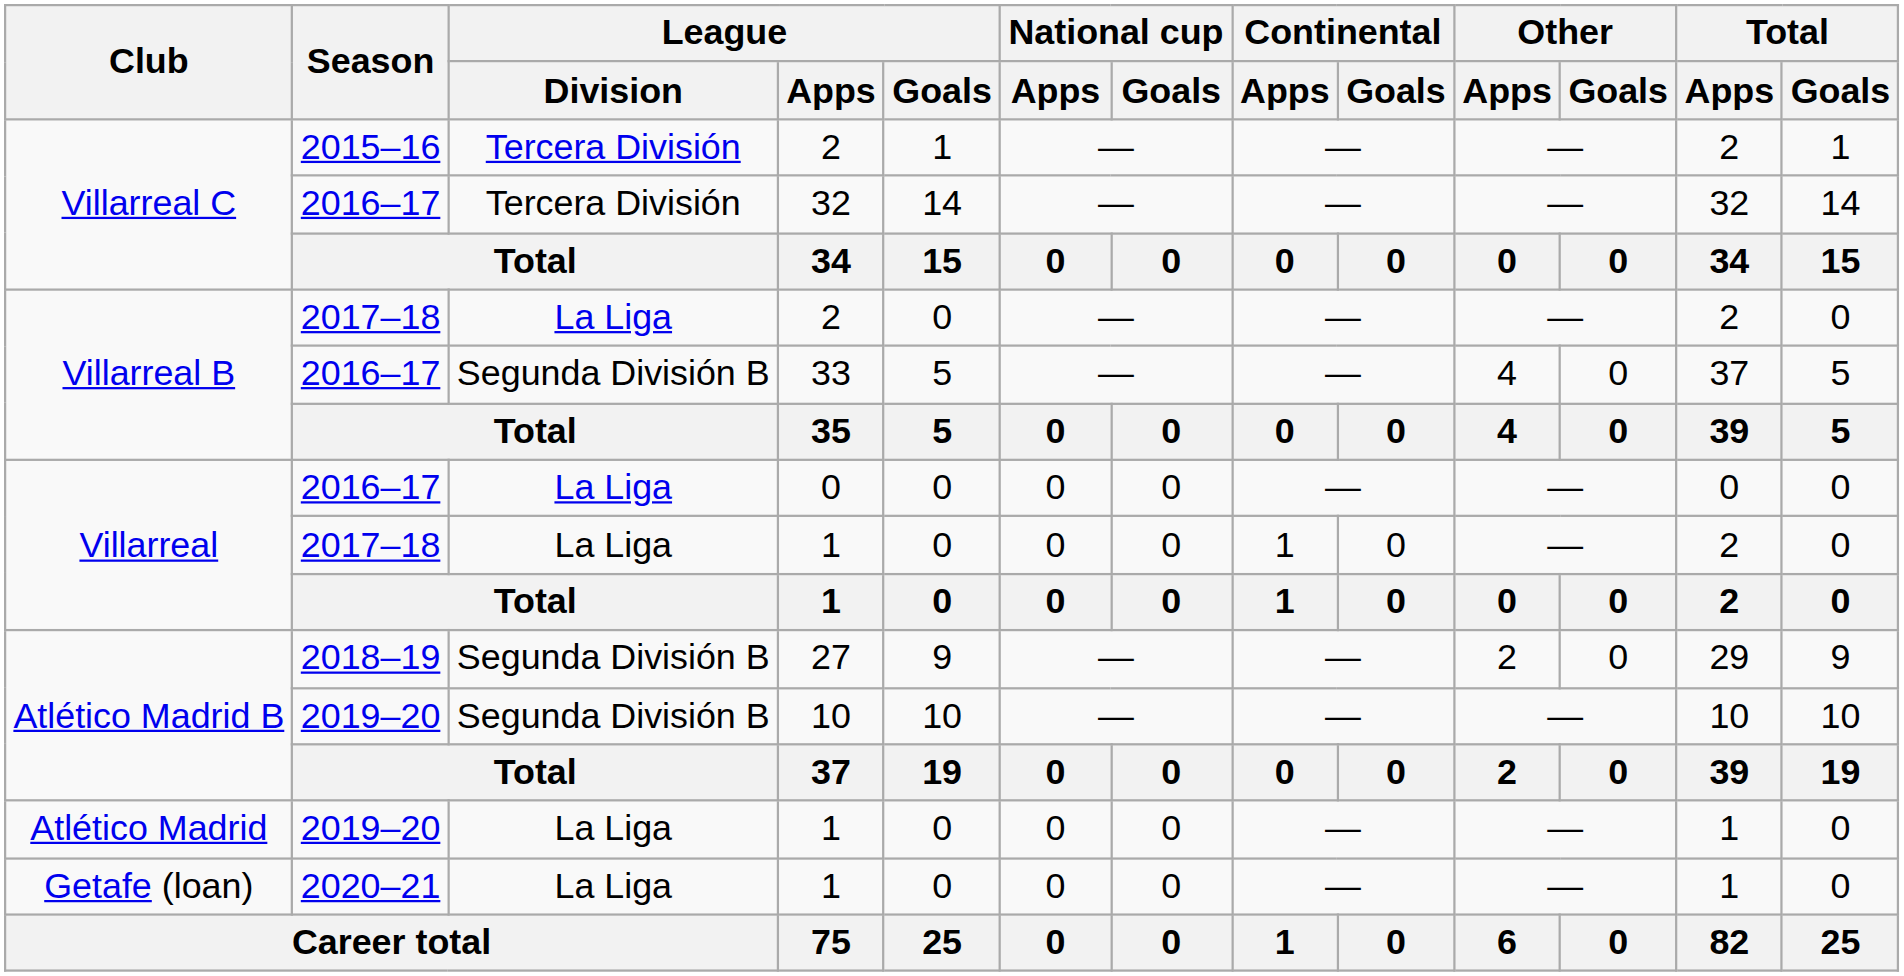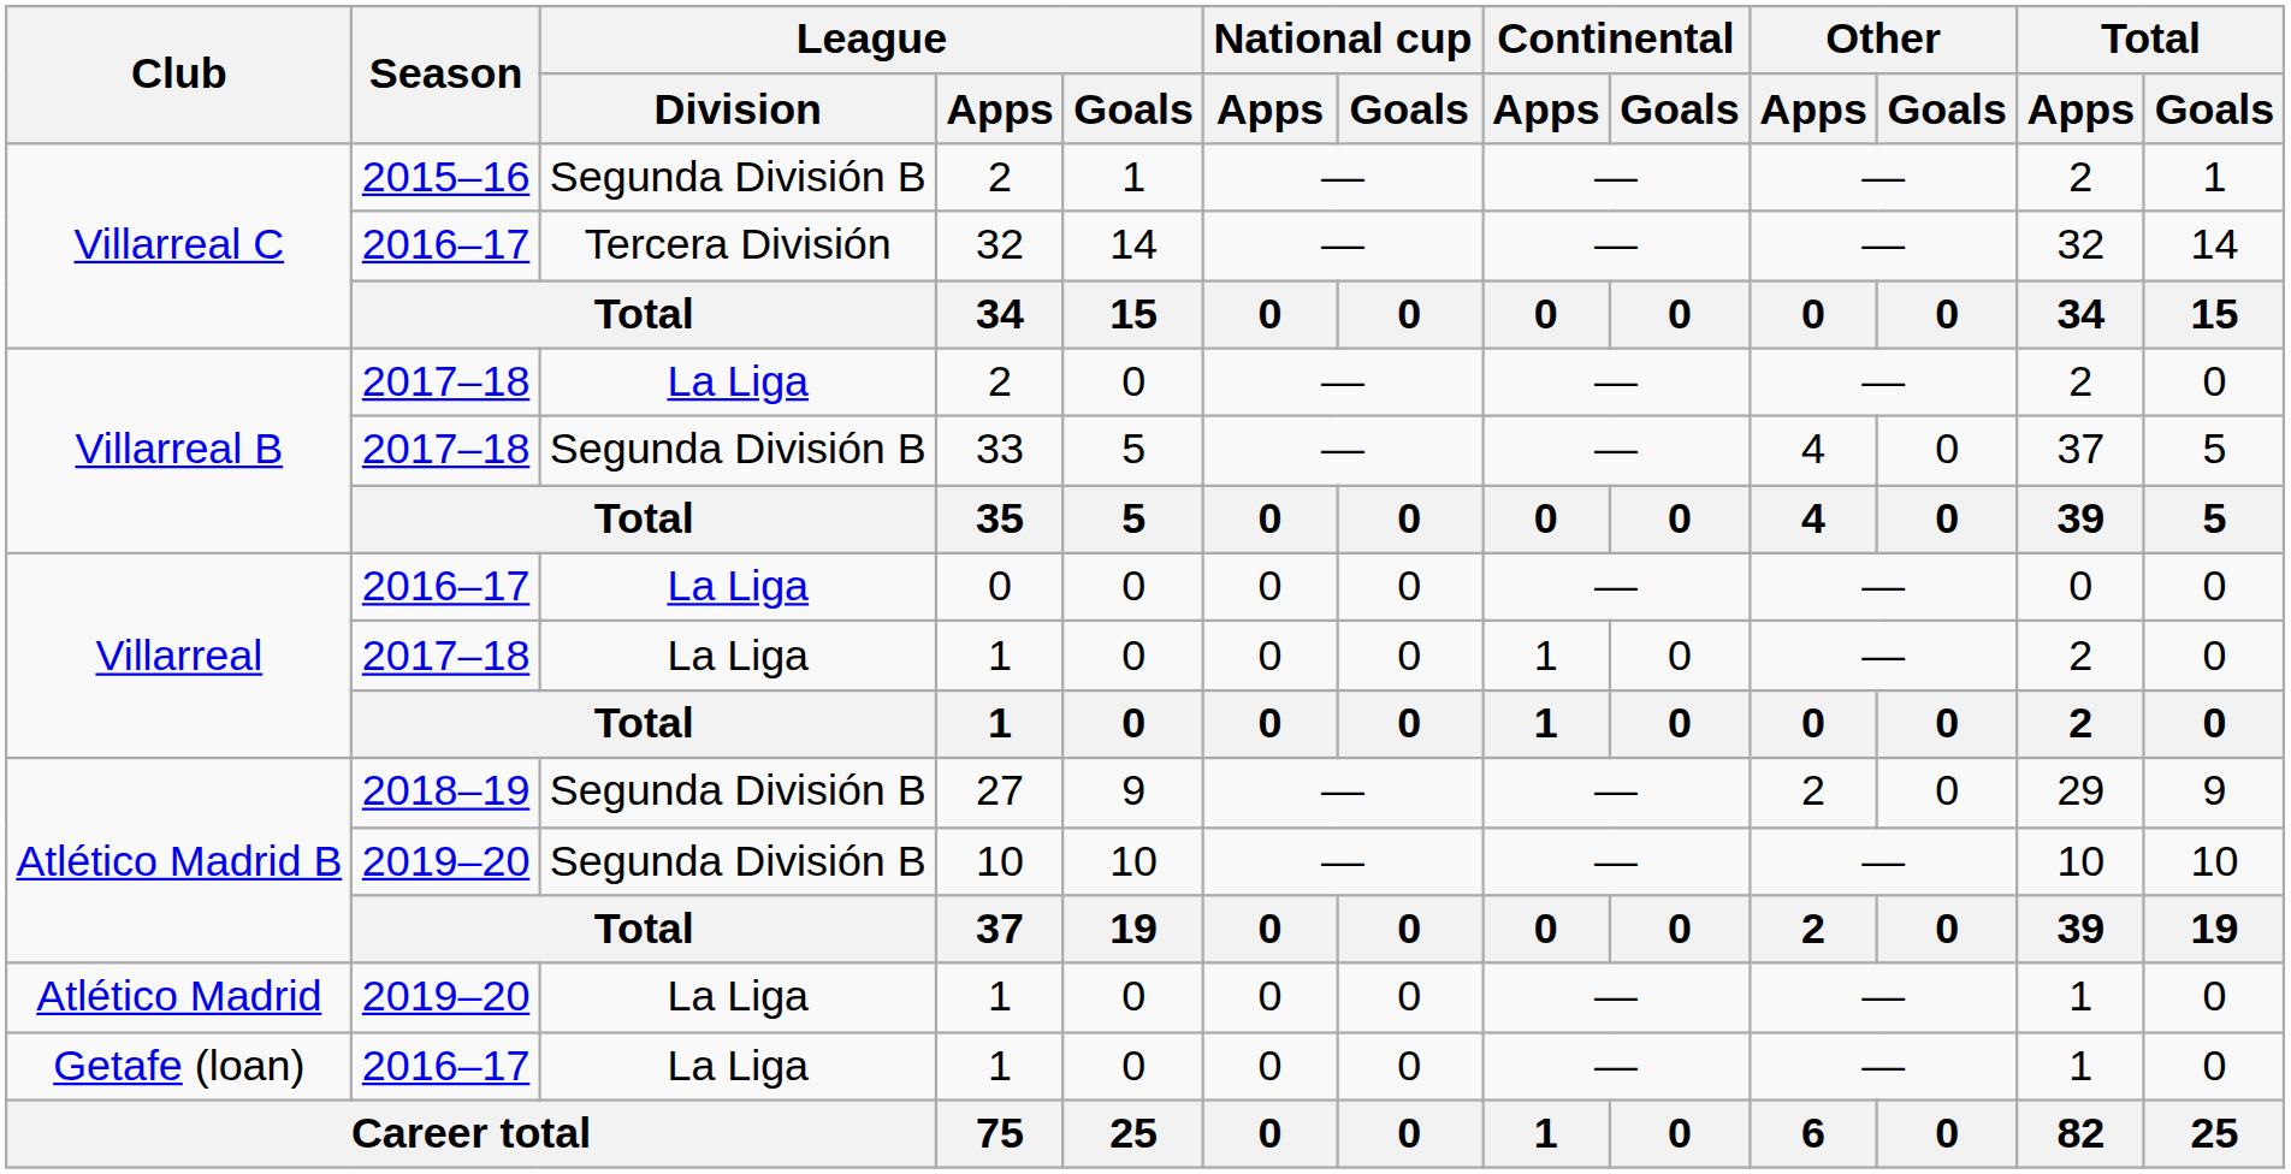Villarreal C / 2 | League / Division: Tercera División -> Segunda División B
33 | Season: 2016–17 -> 2017–18
Getafe (loan) / 1 | Season: 2020–21 -> 2016–17
